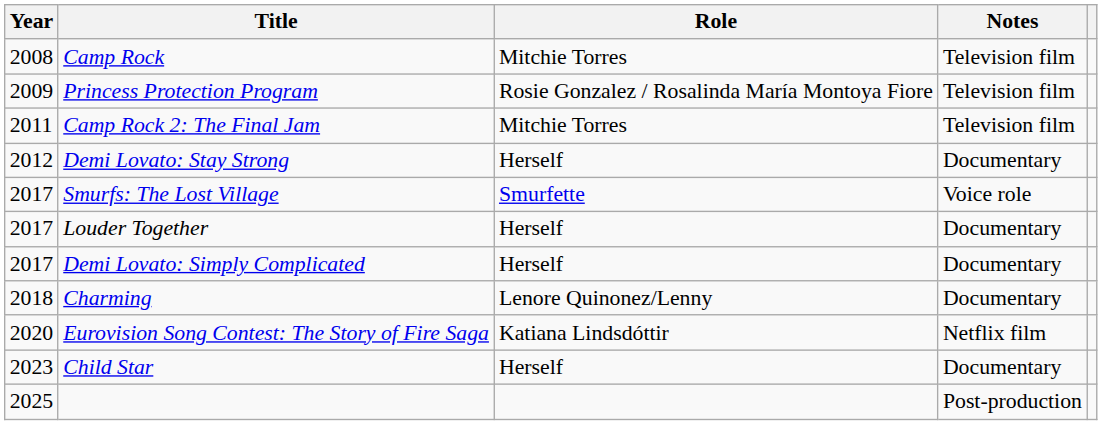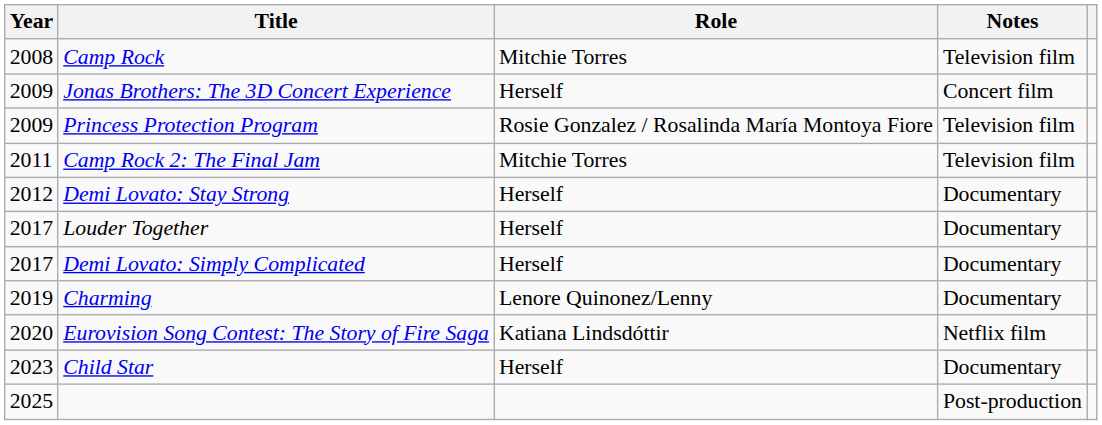+ row: 2009 | Jonas Brothers: The 3D Concert Experience | Herself | Concert film
- row: 2017 | Smurfs: The Lost Village | Smurfette | Voice role
Charming | Year: 2018 -> 2019
